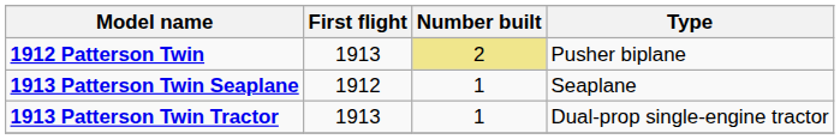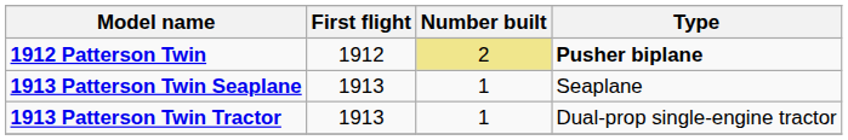1912 Patterson Twin | First flight: 1913 -> 1912
1912 Patterson Twin | Type: normal -> bold
1913 Patterson Twin Seaplane | First flight: 1912 -> 1913
